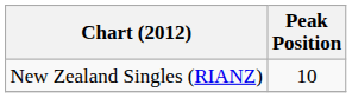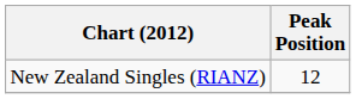New Zealand Singles (RIANZ) | Peak Position: 10 -> 12
